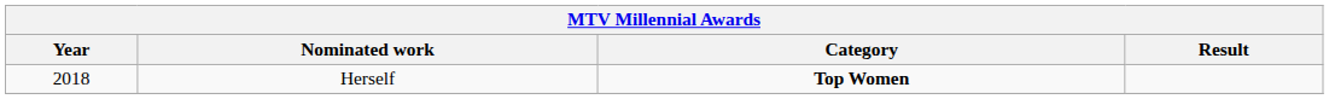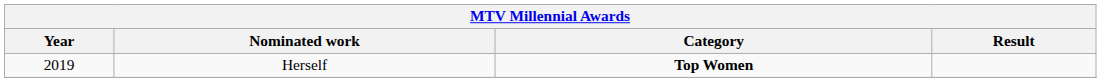Herself | Year: 2018 -> 2019
